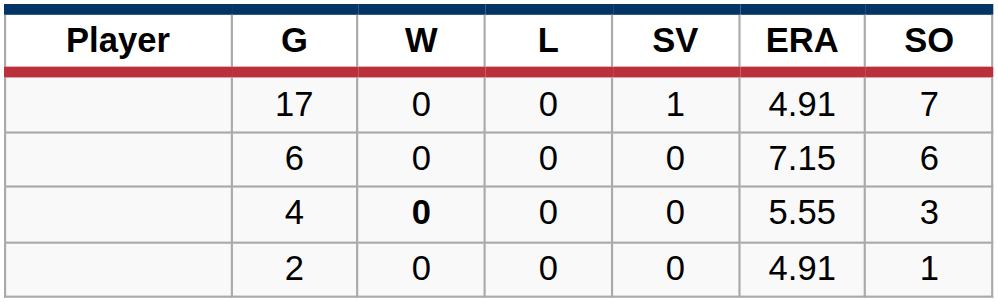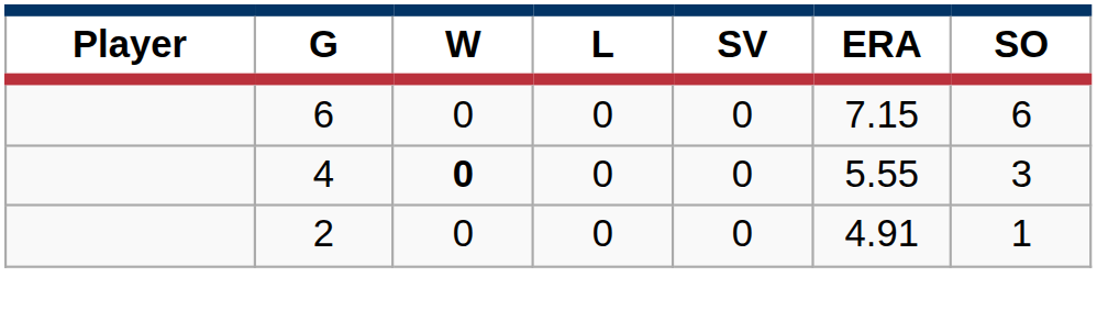- row: 17 | 0 | 0 | 1 | 4.91 | 7
